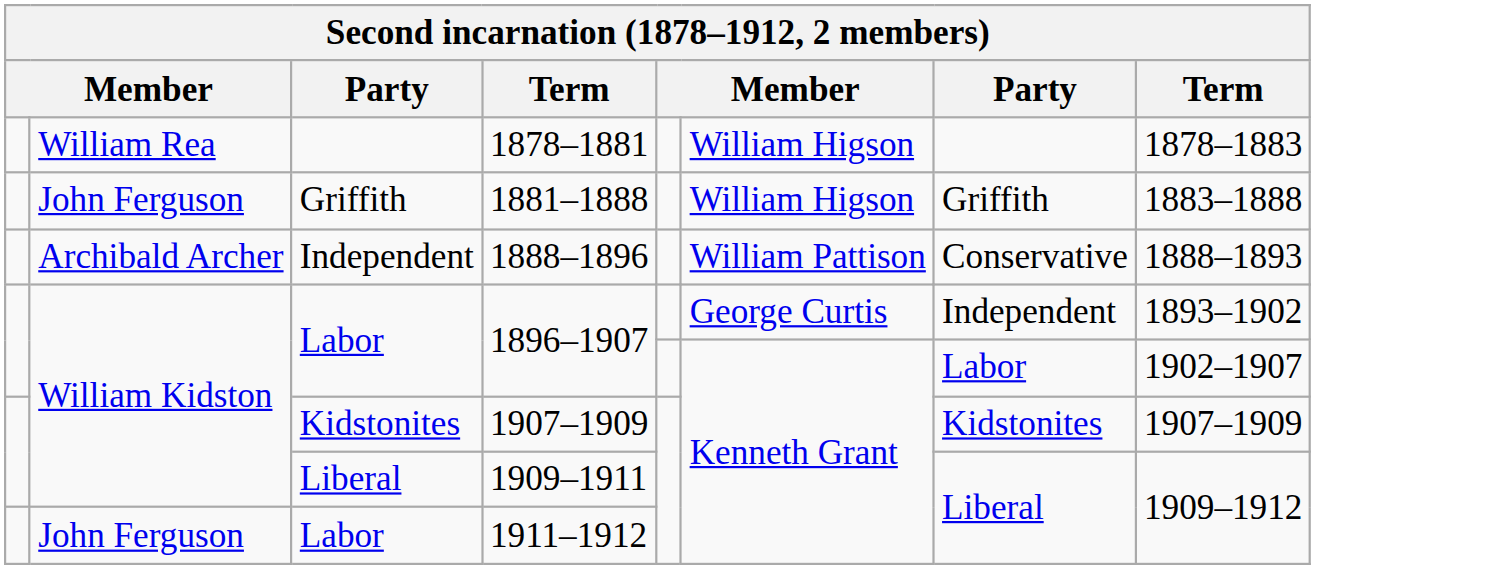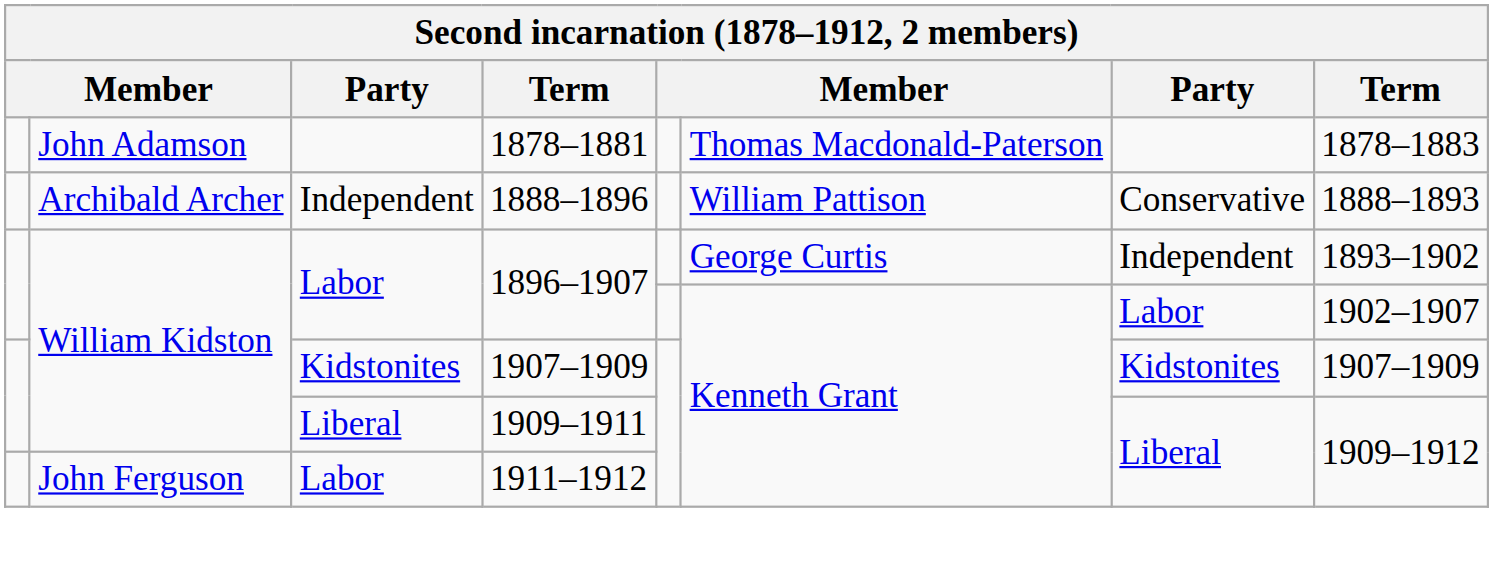1878–1881 | column 2: William Rea -> John Adamson
1878–1881 | column 6: William Higson -> Thomas Macdonald-Paterson
- row: John Ferguson | Griffith | 1881–1888 | William Higson | Griffith | 1883–1888
